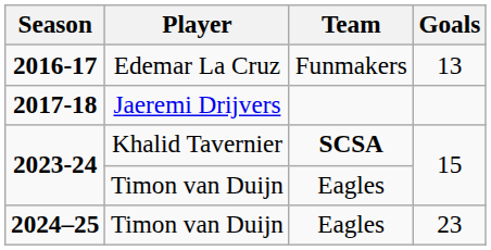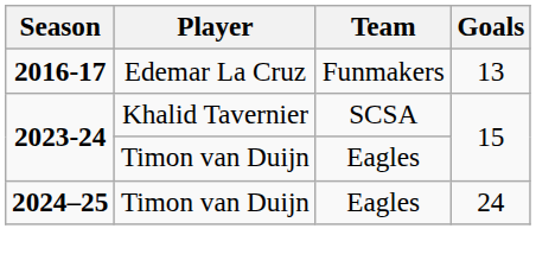- row: 2017-18 | Jaeremi Drijvers
2023-24 / Khalid Tavernier | Team: bold -> normal
2024–25 | Goals: 23 -> 24
